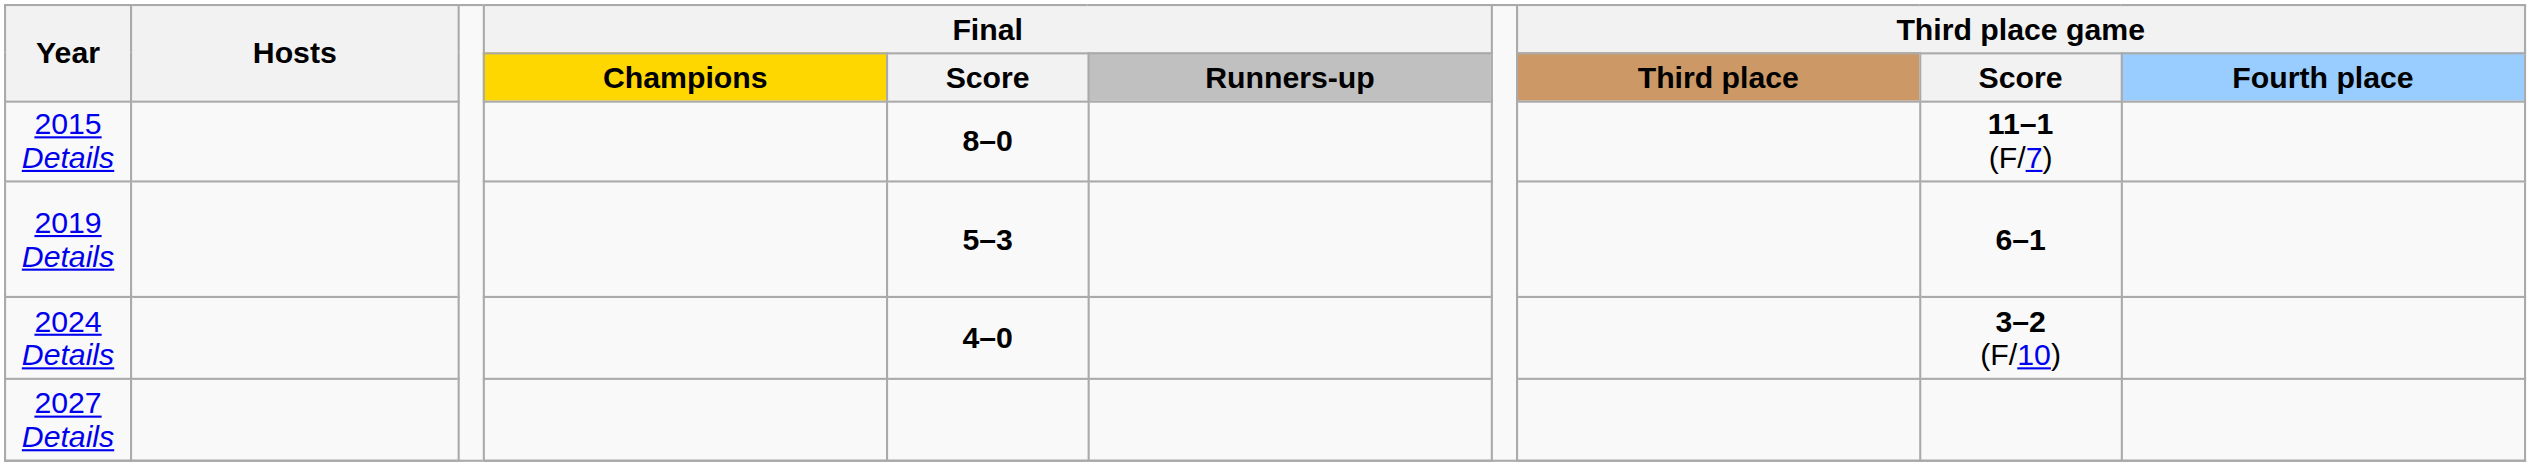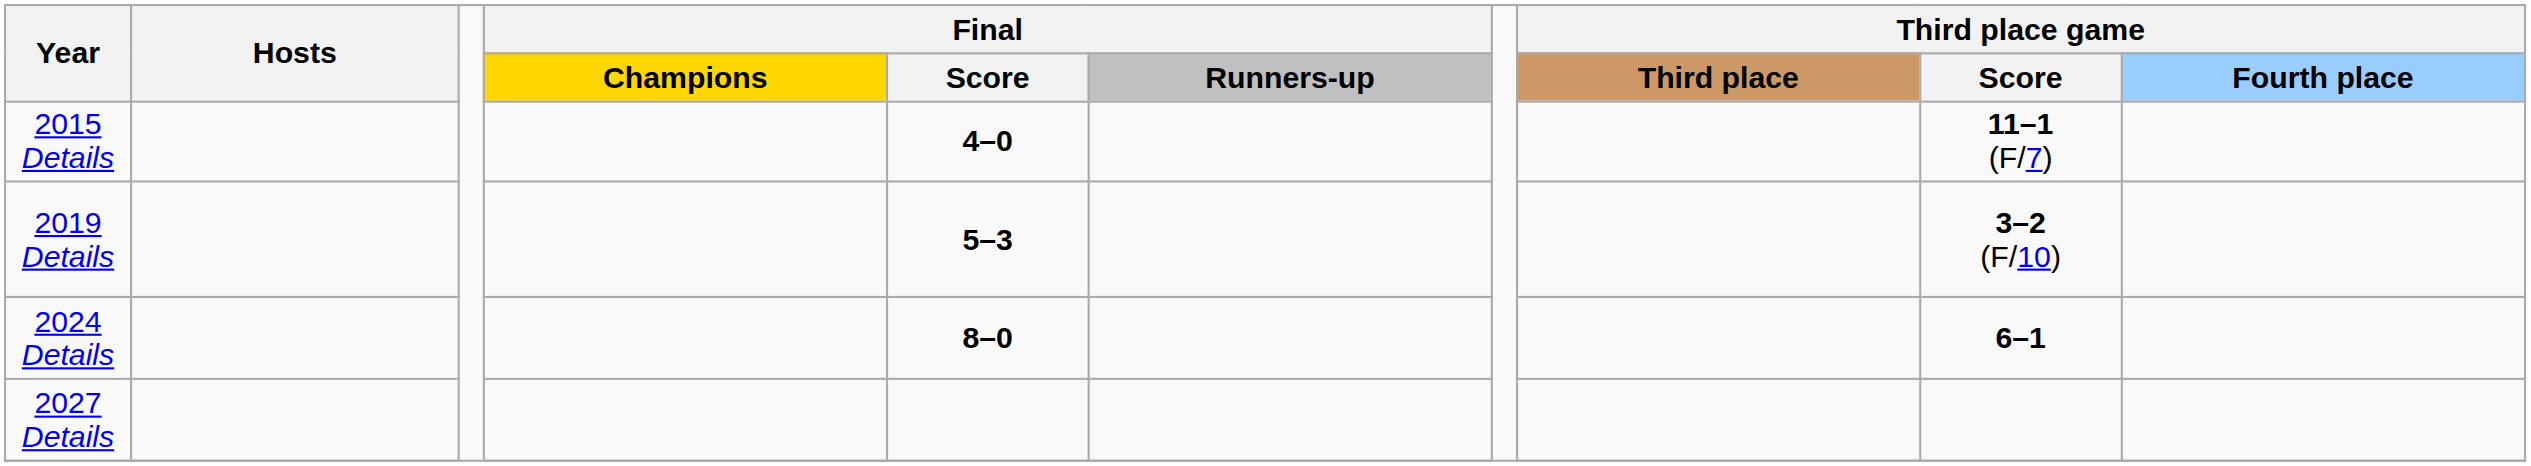2015 Details | Final / Score: 8–0 -> 4–0
2019 Details | Third place game / Score: 6–1 -> 3–2 (F/10)
2024 Details | Final / Score: 4–0 -> 8–0
2024 Details | Third place game / Score: 3–2 (F/10) -> 6–1
